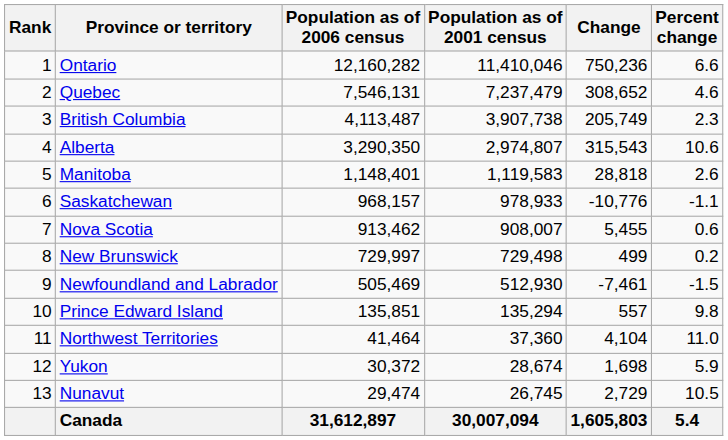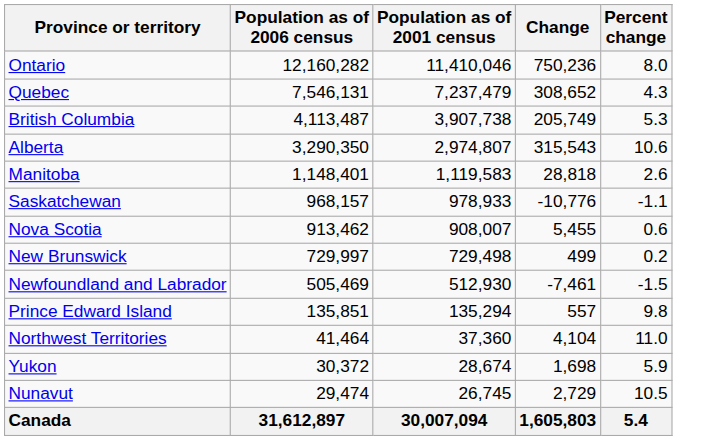- column: Rank | 1 | 2 | 3 | 4 | 5 | 6 | 7 | 8 | 9 | 10 | 11 | 12 | 13
Ontario | Percent change: 6.6 -> 8.0
Quebec | Percent change: 4.6 -> 4.3
British Columbia | Percent change: 2.3 -> 5.3
